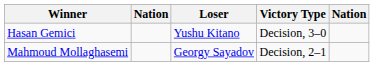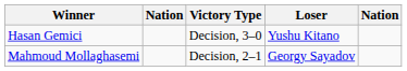columns swapped: Victory Type <-> Loser
